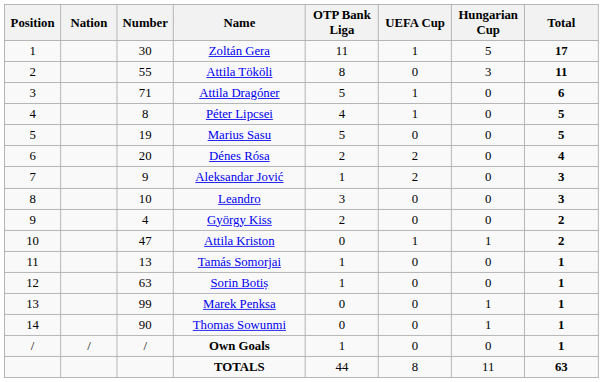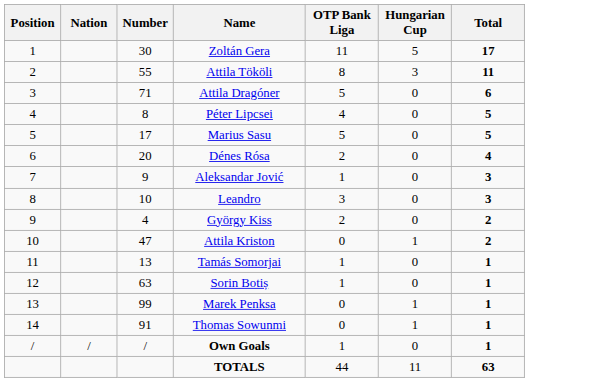- column: UEFA Cup | 1 | 0 | 1 | 1 | 0 | 2 | 2 | 0 | 0 | 1 | 0 | 0 | 0 | 0 | 0 | 8
Marius Sasu | Number: 19 -> 17
Thomas Sowunmi | Number: 90 -> 91
